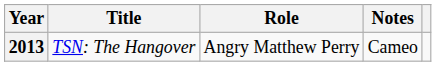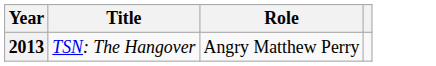- column: Notes | Cameo
